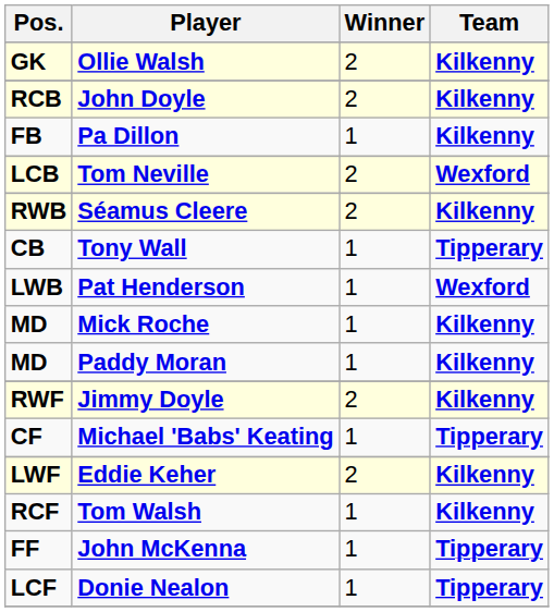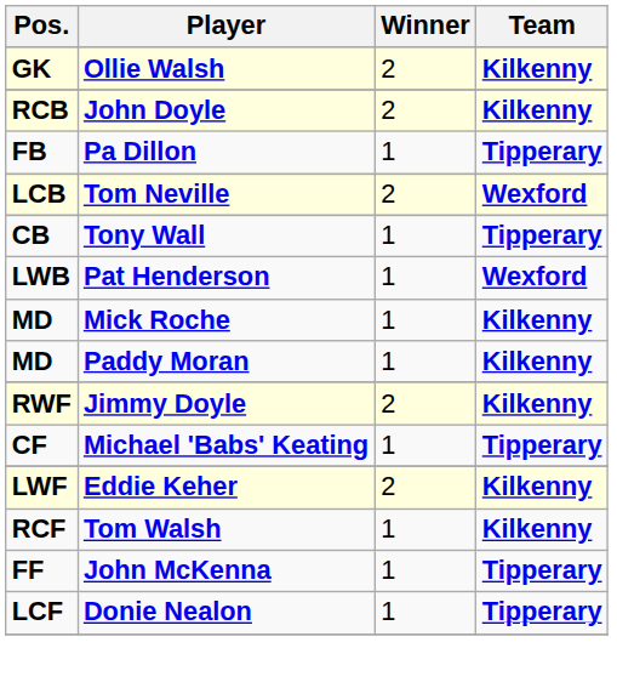Pa Dillon | Team: Kilkenny -> Tipperary
- row: RWB | Séamus Cleere | 2 | Kilkenny
